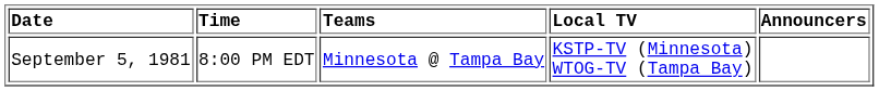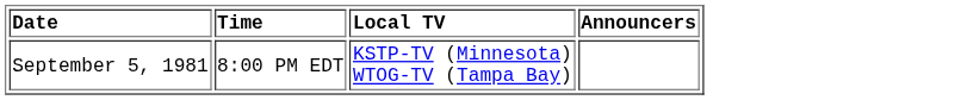- column: Teams | Minnesota @ Tampa Bay
